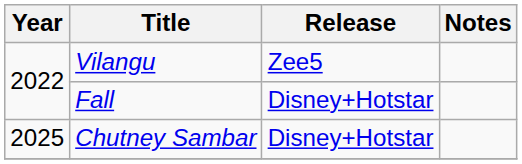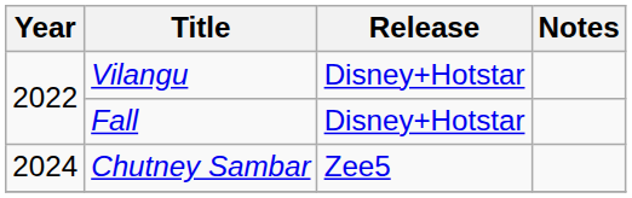Vilangu | Release: Zee5 -> Disney+Hotstar
Chutney Sambar | Year: 2025 -> 2024
Chutney Sambar | Release: Disney+Hotstar -> Zee5
